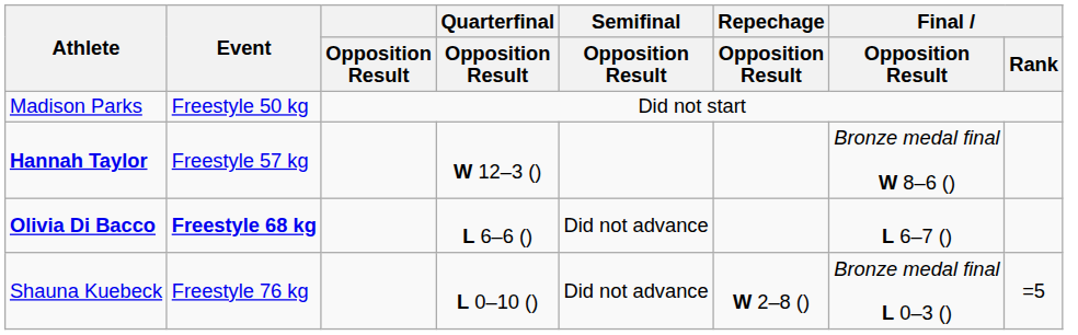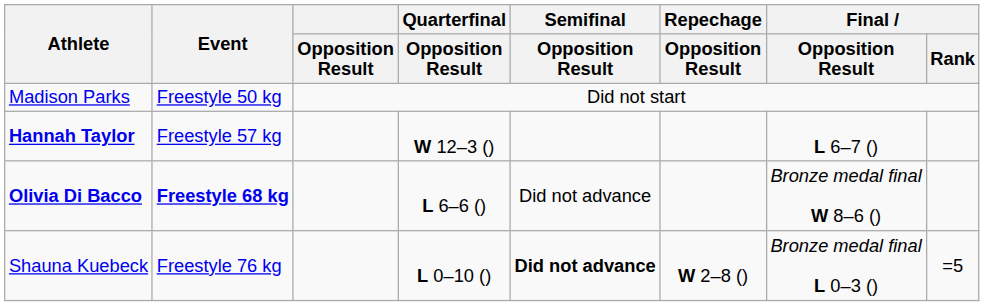Hannah Taylor | Final / Opposition Result: Bronze medal final W 8–6 () -> L 6–7 ()
Olivia Di Bacco | Final / Opposition Result: L 6–7 () -> Bronze medal final W 8–6 ()
Shauna Kuebeck | Semifinal / Opposition Result: normal -> bold
